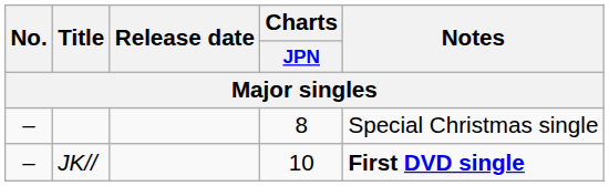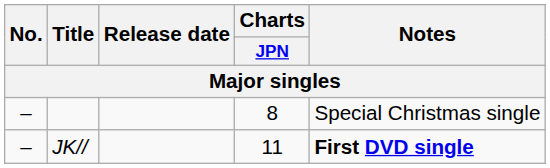JK// | Charts / JPN: 10 -> 11
